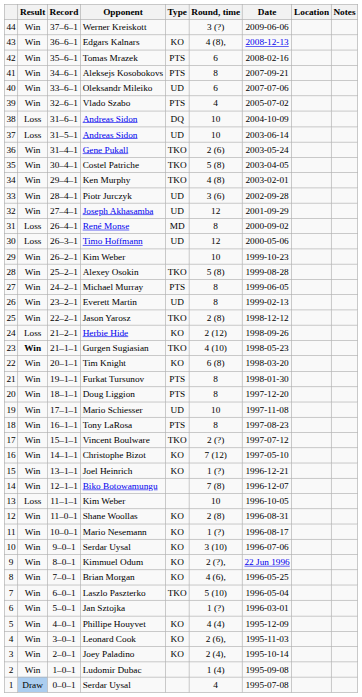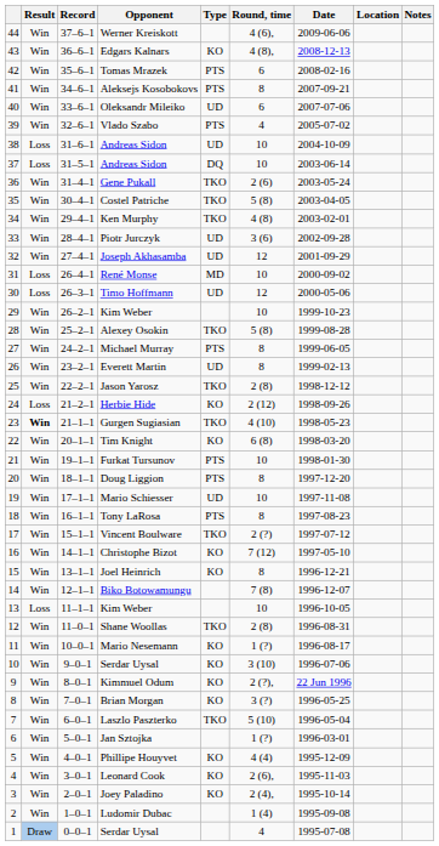Werner Kreiskott | Round, time: 3 (?) -> 4 (6),
38 / Andreas Sidon | Type: DQ -> UD
37 / Andreas Sidon | Type: UD -> DQ
René Monse | Round, time: 8 -> 10
Furkat Tursunov | Round, time: 8 -> 10
Joel Heinrich | Round, time: 1 (?) -> 8
Shane Woollas | Type: KO -> TKO
Brian Morgan | Round, time: 4 (6), -> 3 (?)
